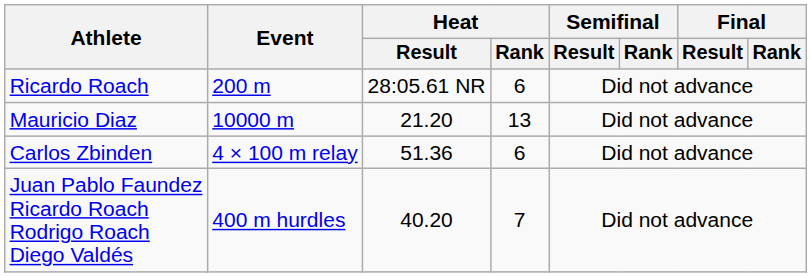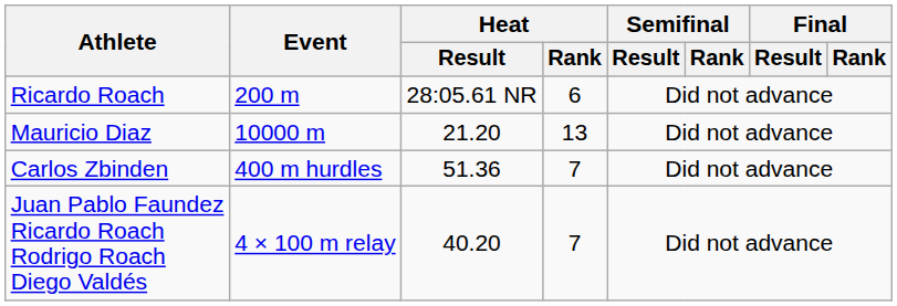Carlos Zbinden | Event: 4 × 100 m relay -> 400 m hurdles
Carlos Zbinden | Heat / Rank: 6 -> 7
Juan Pablo Faundez Ricardo Roach Rodrigo Roach Diego Valdés | Event: 400 m hurdles -> 4 × 100 m relay
